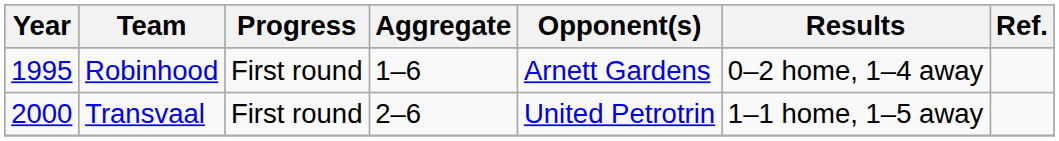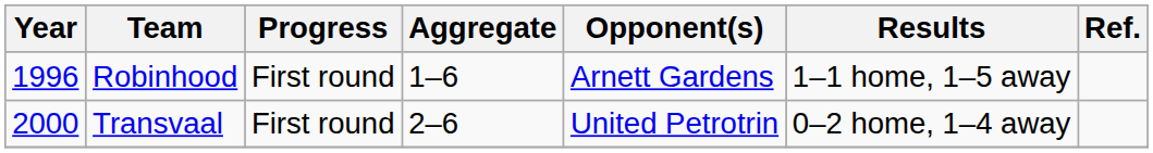Robinhood | Year: 1995 -> 1996
Robinhood | Results: 0–2 home, 1–4 away -> 1–1 home, 1–5 away
Transvaal | Results: 1–1 home, 1–5 away -> 0–2 home, 1–4 away
